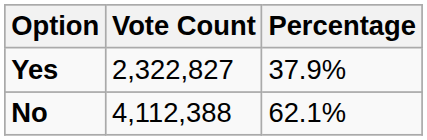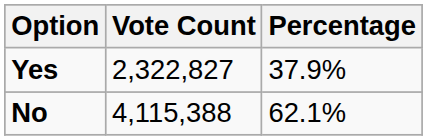No | Vote Count: 4,112,388 -> 4,115,388
